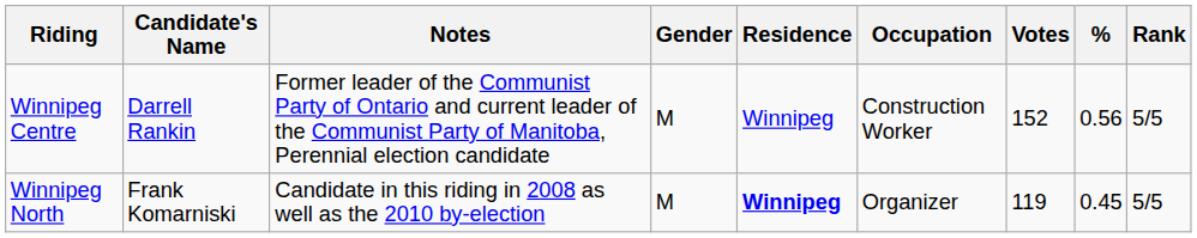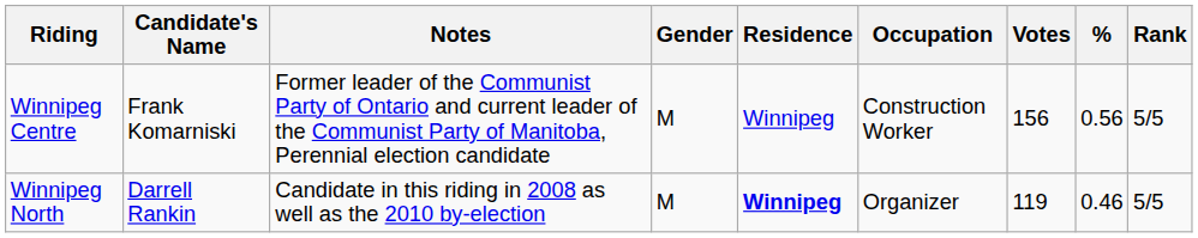Winnipeg Centre | Candidate's Name: Darrell Rankin -> Frank Komarniski
Winnipeg Centre | Votes: 152 -> 156
Winnipeg North | Candidate's Name: Frank Komarniski -> Darrell Rankin
Winnipeg North | %: 0.45 -> 0.46
